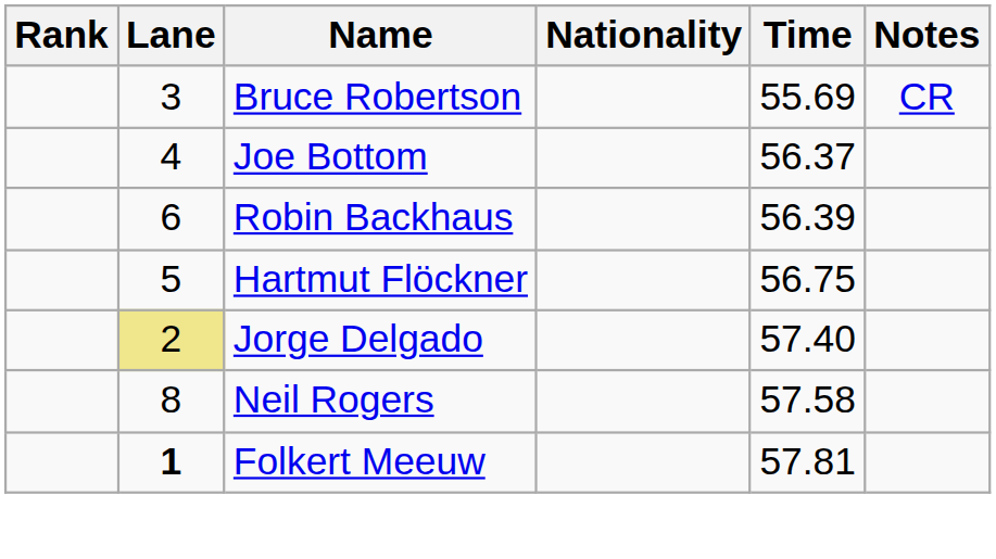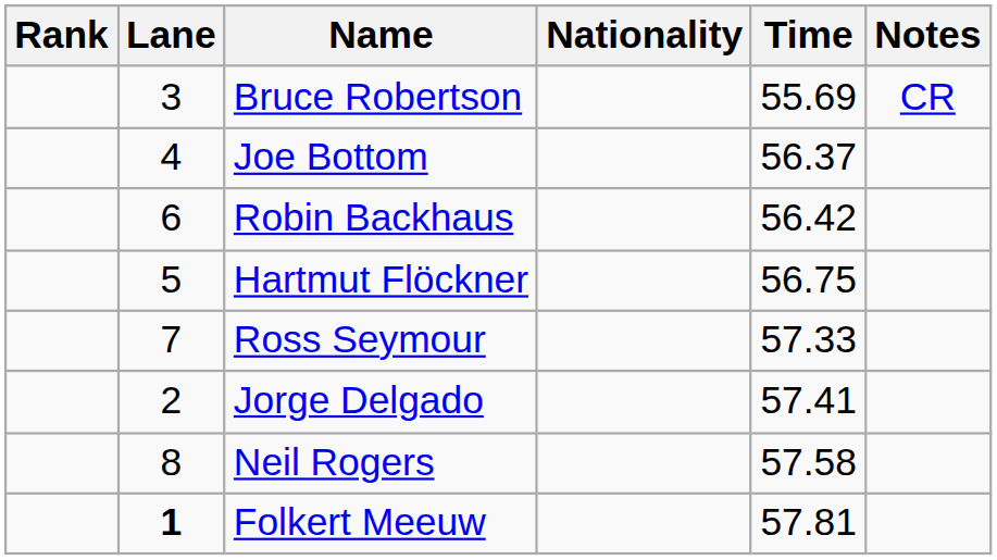Robin Backhaus | Time: 56.39 -> 56.42
+ row: 7 | Ross Seymour | 57.33
Jorge Delgado | Lane: khaki background -> no background
Jorge Delgado | Time: 57.40 -> 57.41
